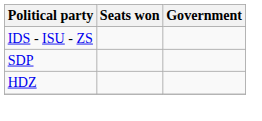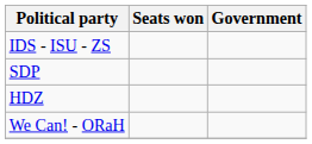+ row: We Can! - ORaH
